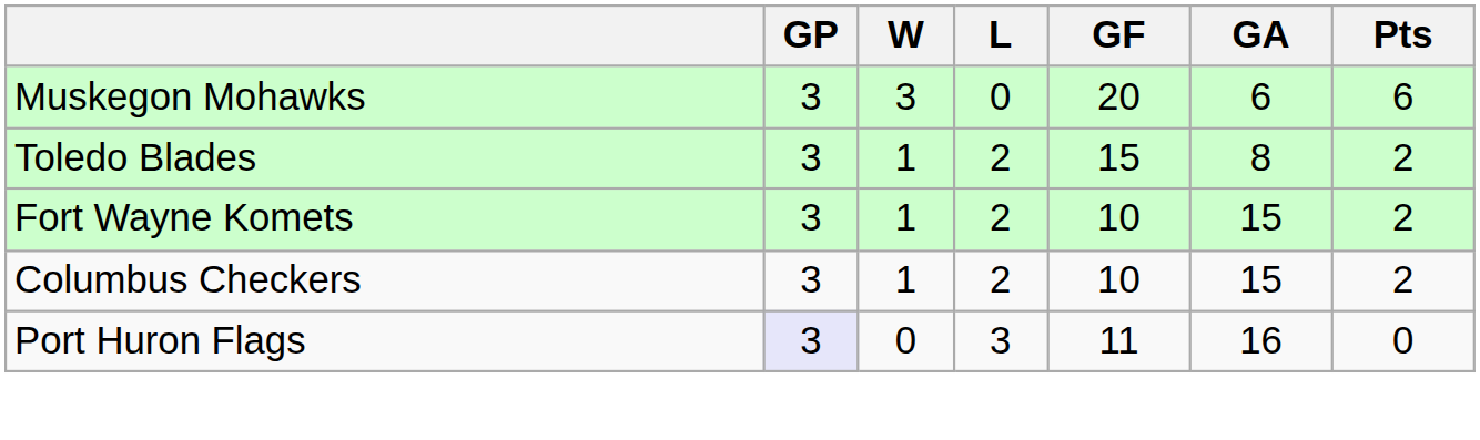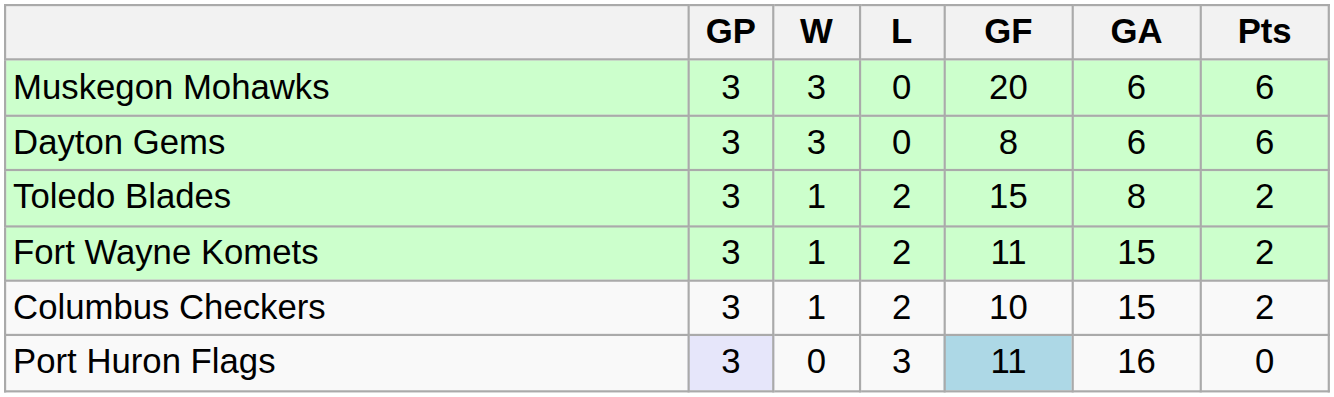+ row: Dayton Gems | 3 | 3 | 0 | 8 | 6 | 6
Fort Wayne Komets | GF: 10 -> 11
Port Huron Flags | GF: no background -> lightblue background
